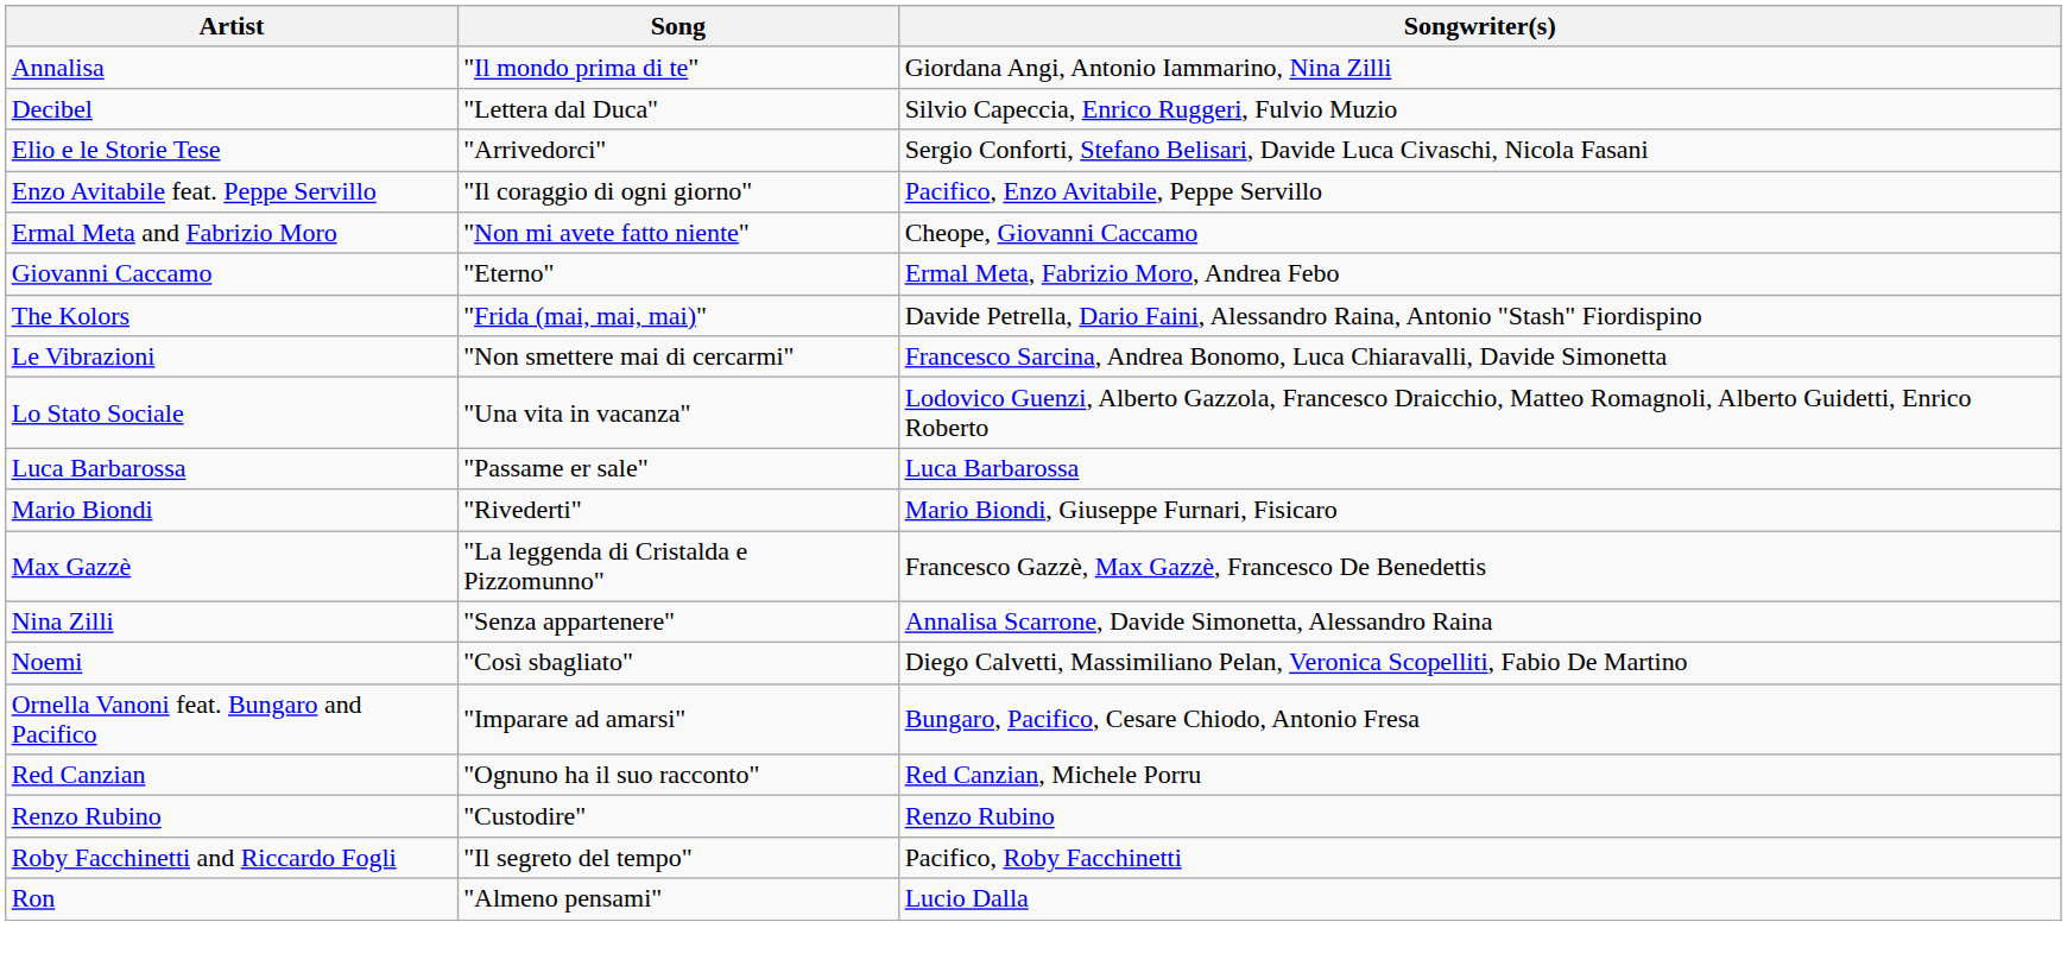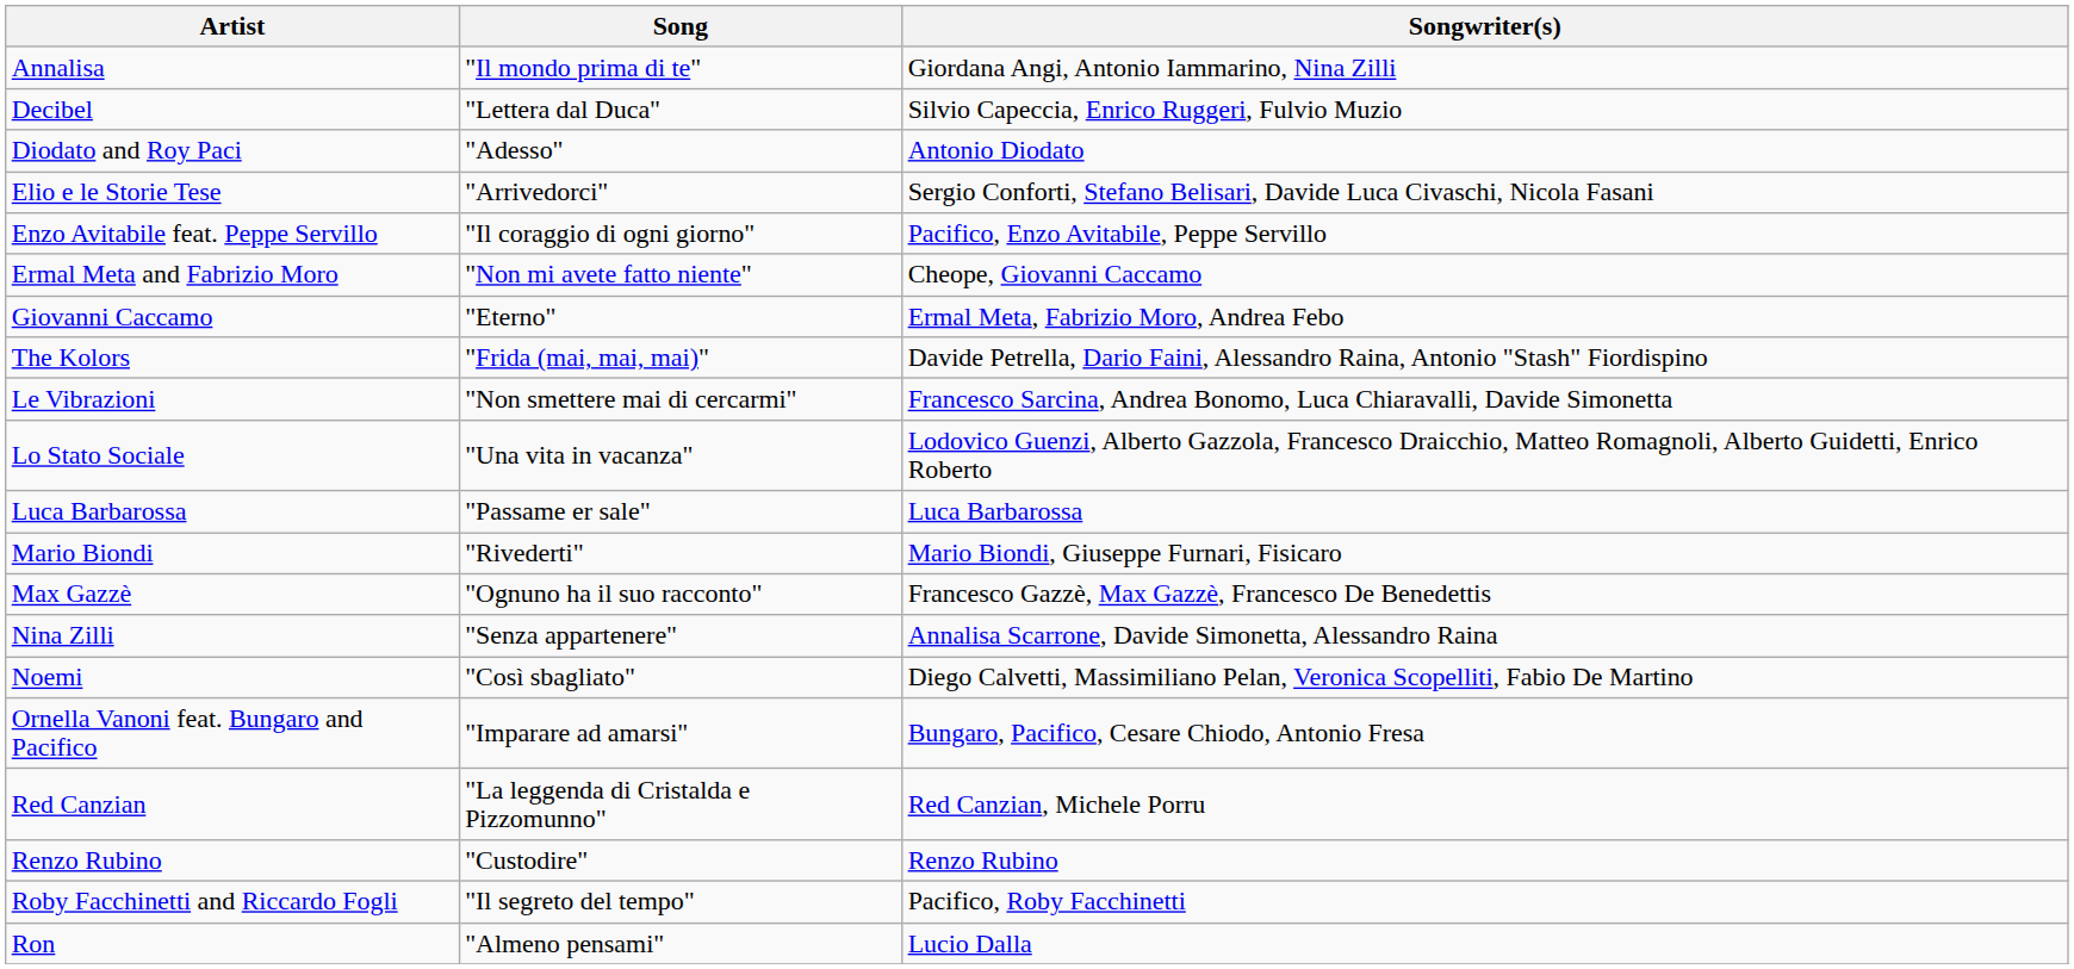+ row: Diodato and Roy Paci | "Adesso" | Antonio Diodato
Max Gazzè | Song: "La leggenda di Cristalda e Pizzomunno" -> "Ognuno ha il suo racconto"
Red Canzian | Song: "Ognuno ha il suo racconto" -> "La leggenda di Cristalda e Pizzomunno"
